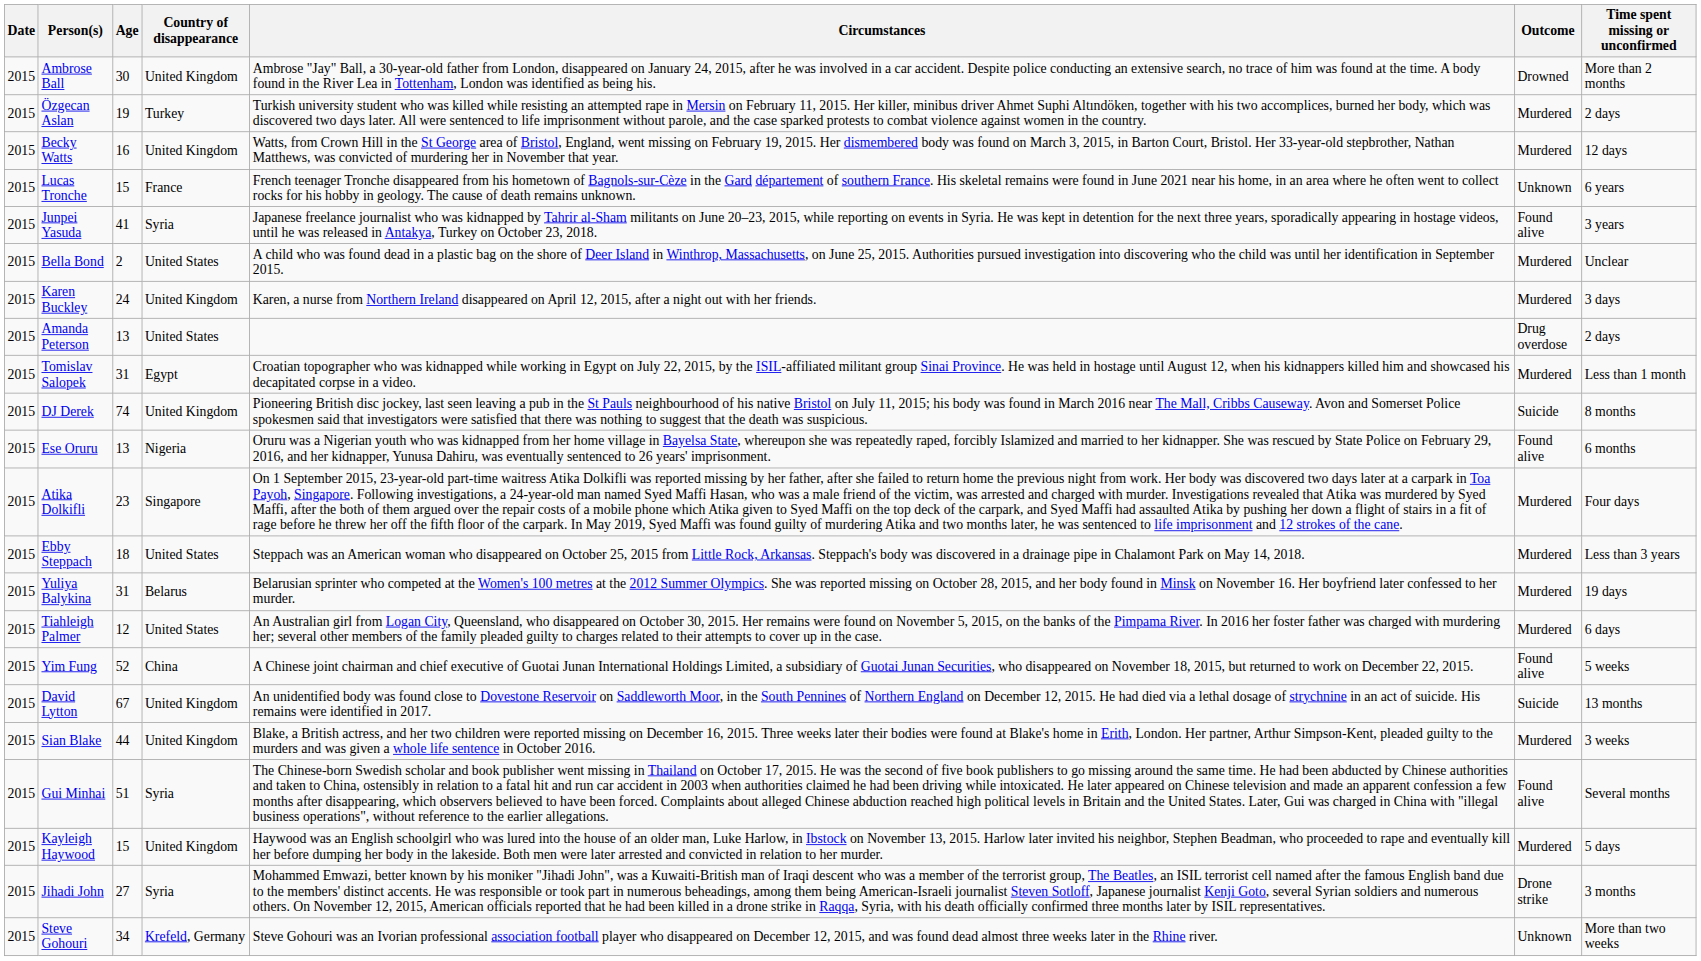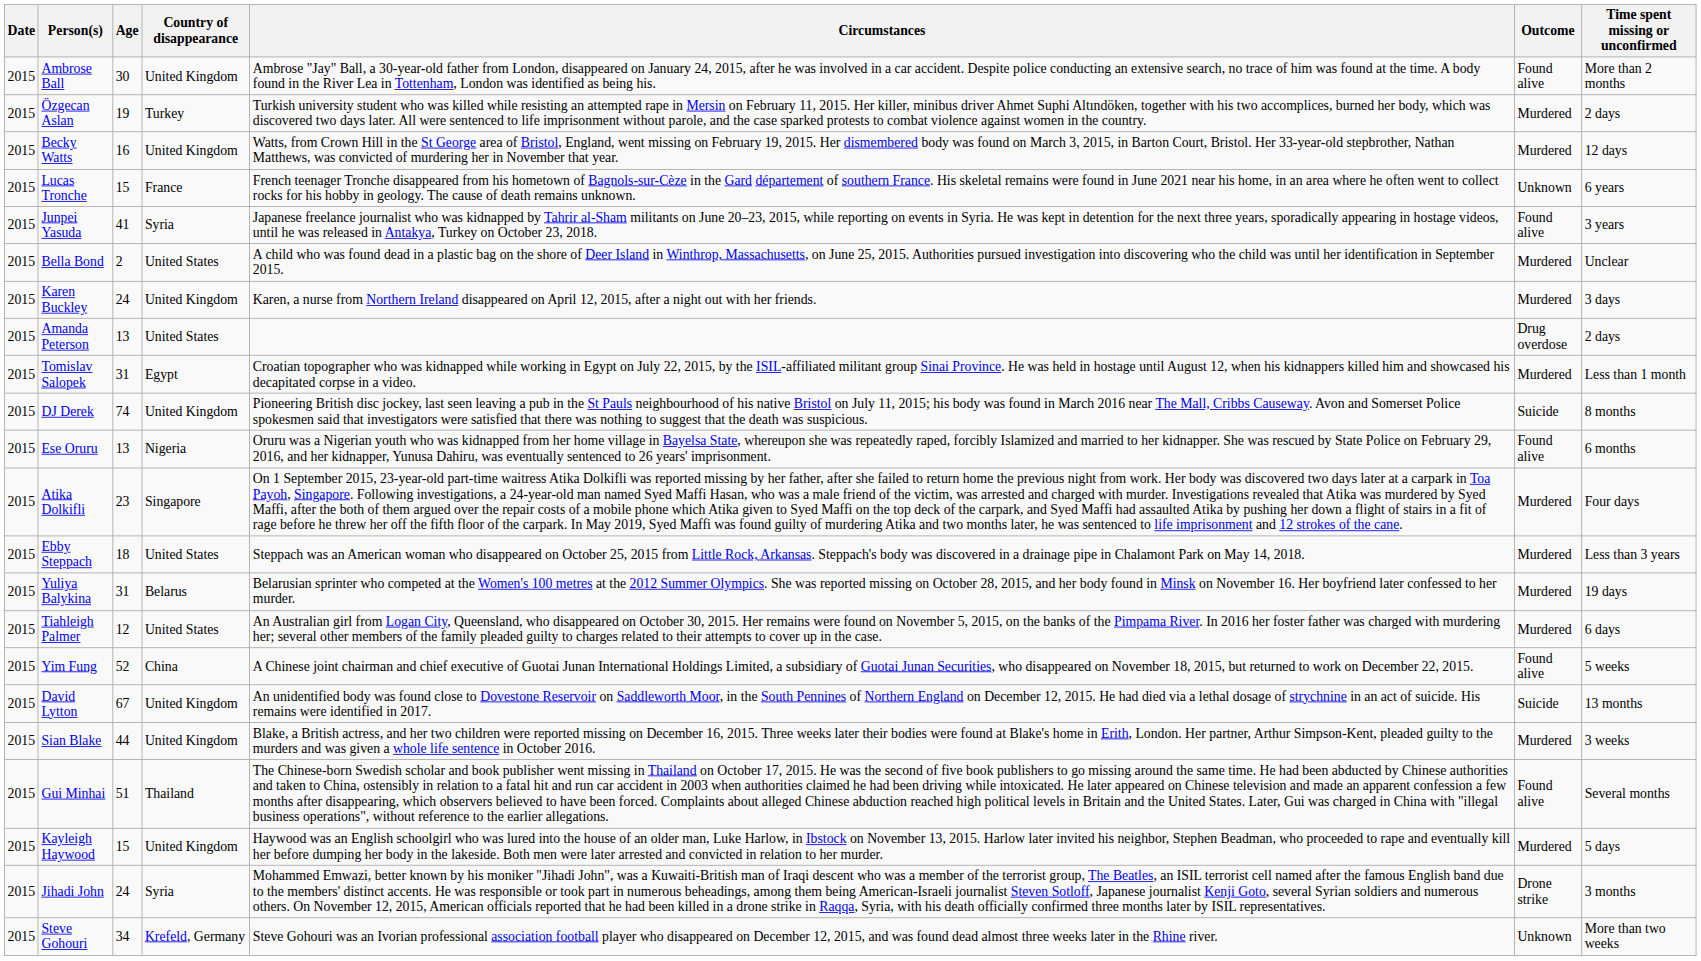Ambrose Ball | Outcome: Drowned -> Found alive
Gui Minhai | Country of disappearance: Syria -> Thailand
Jihadi John | Age: 27 -> 24
